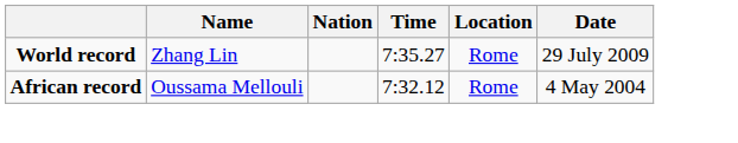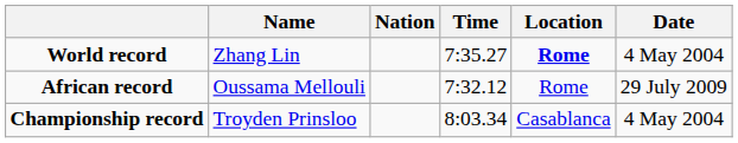World record | Location: normal -> bold
World record | Date: 29 July 2009 -> 4 May 2004
African record | Date: 4 May 2004 -> 29 July 2009
+ row: Championship record | Troyden Prinsloo | 8:03.34 | Casablanca | 4 May 2004
